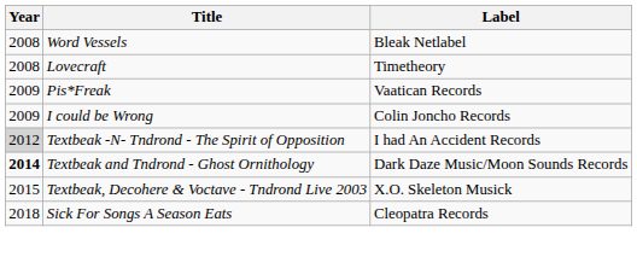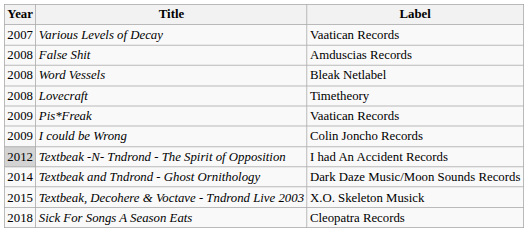+ row: 2007 | Various Levels of Decay | Vaatican Records
+ row: 2008 | False Shit | Amduscias Records
Textbeak and Tndrond - Ghost Ornithology | Year: bold -> normal
